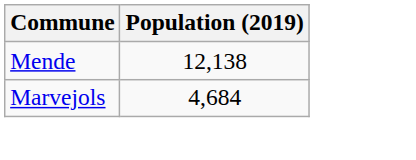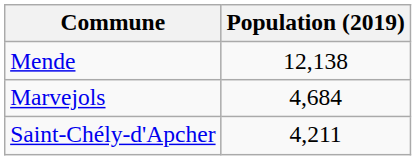+ row: Saint-Chély-d'Apcher | 4,211
